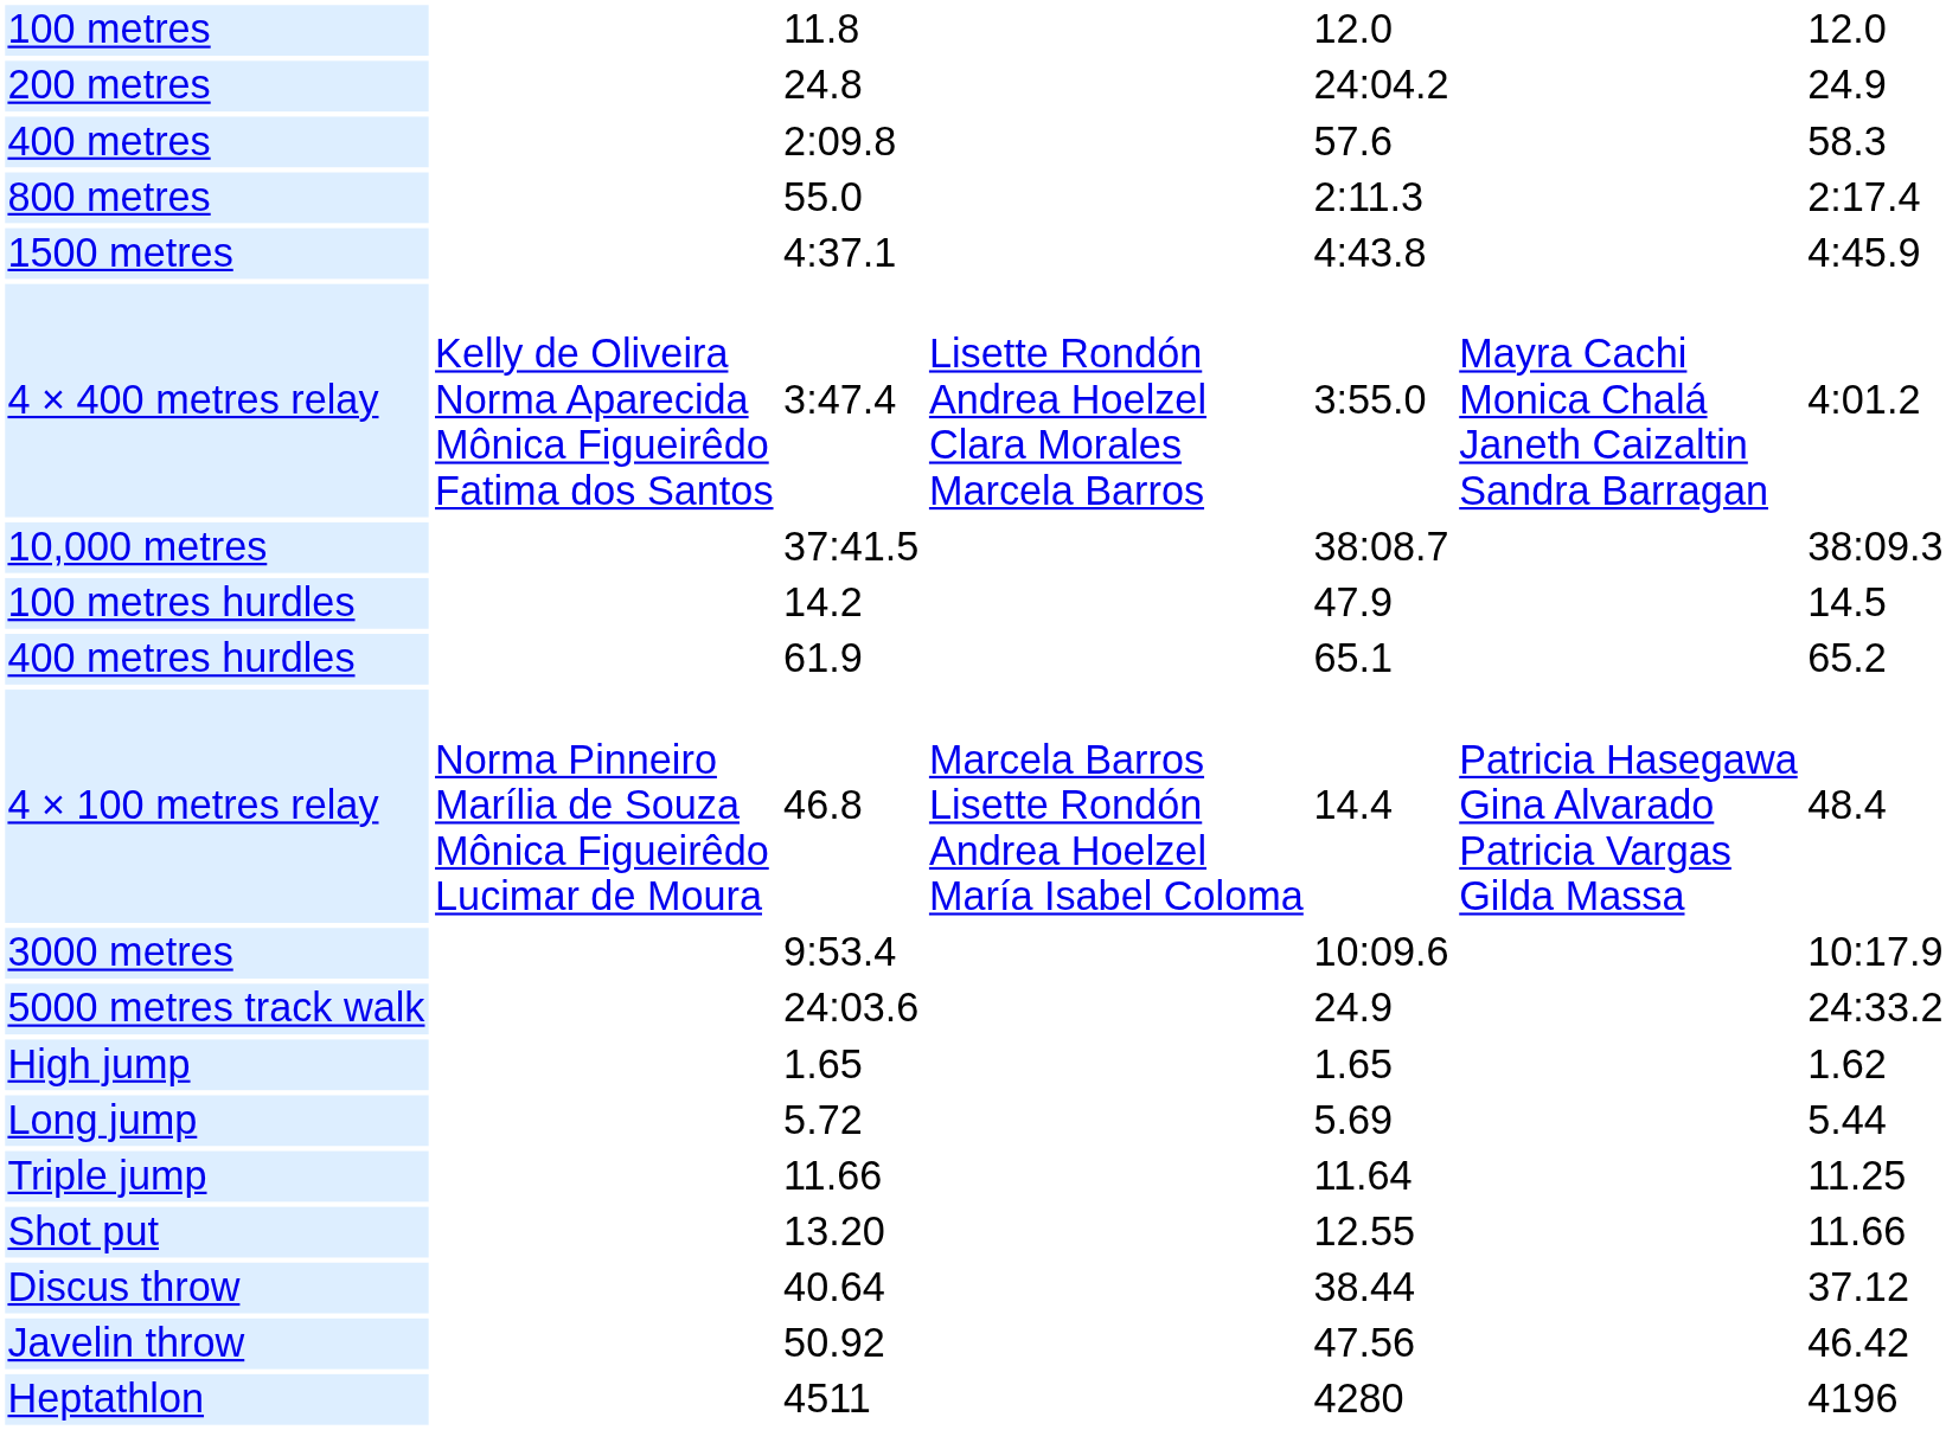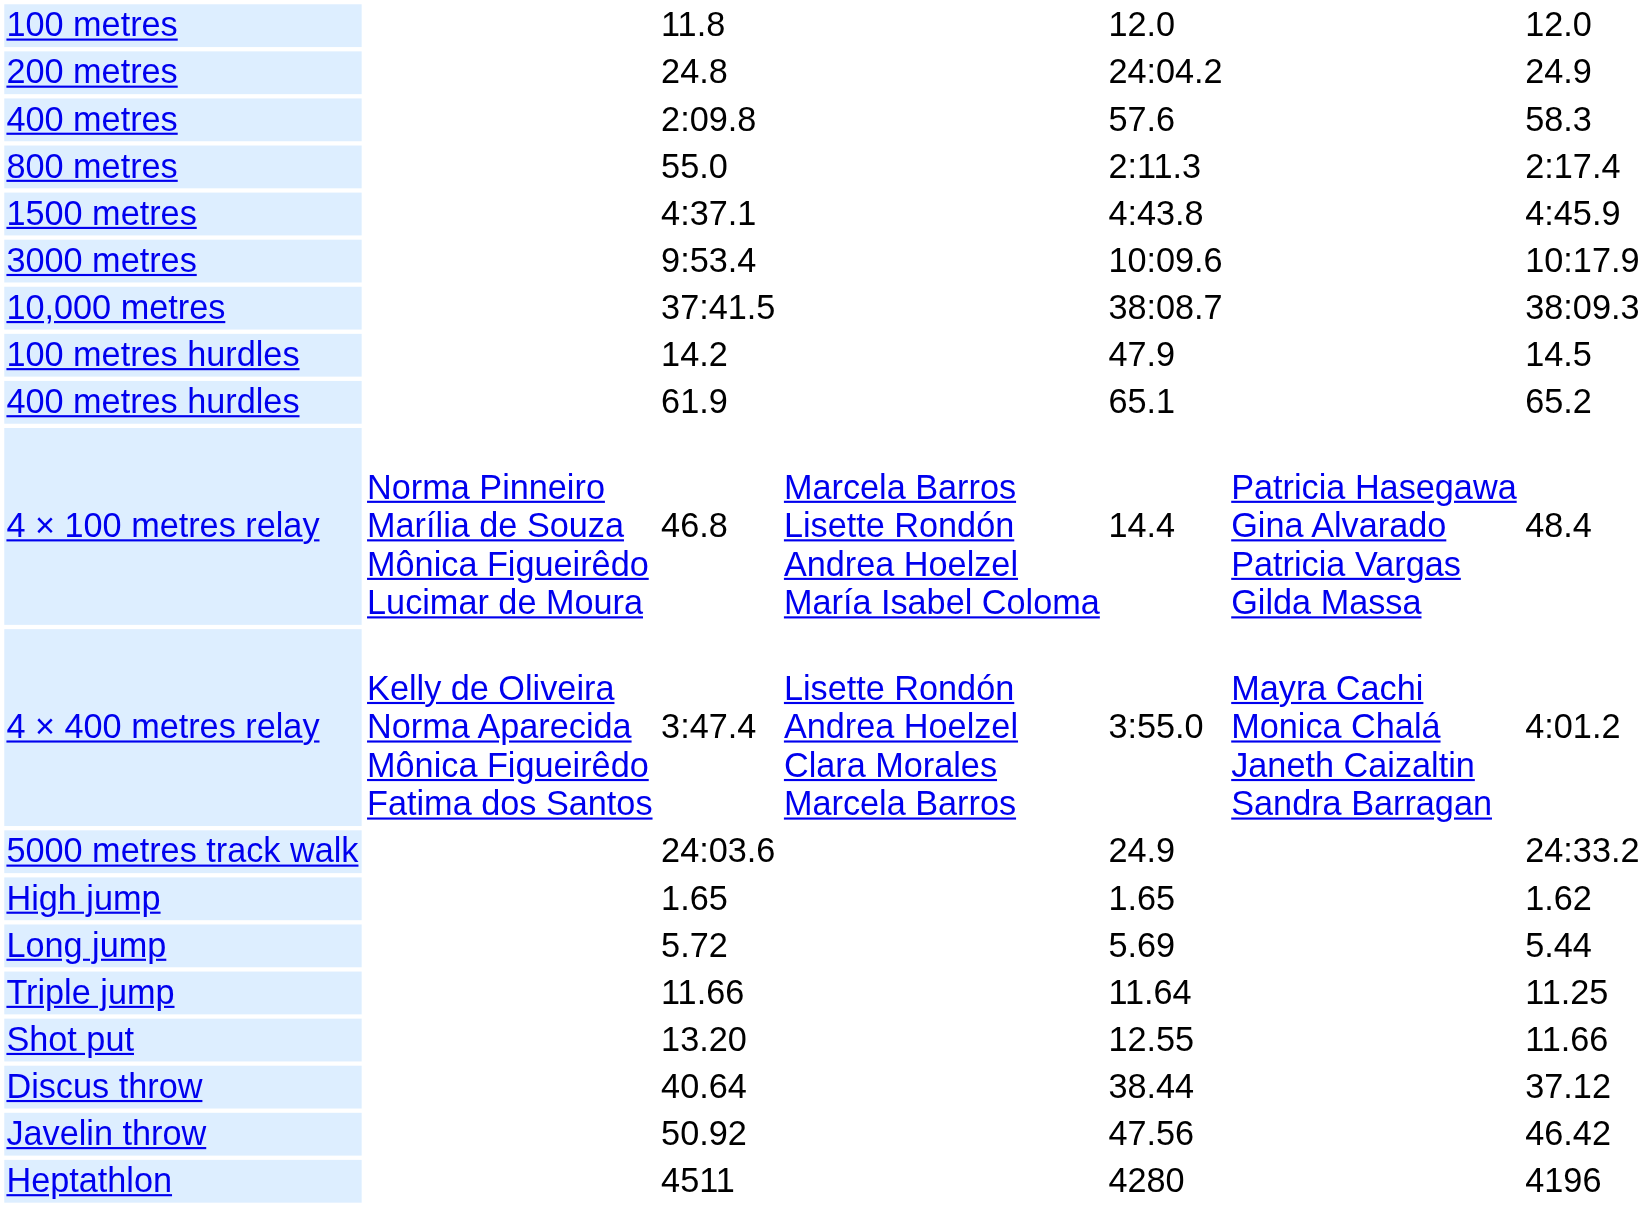rows swapped: 3000 metres <-> 4 × 400 metres relay
